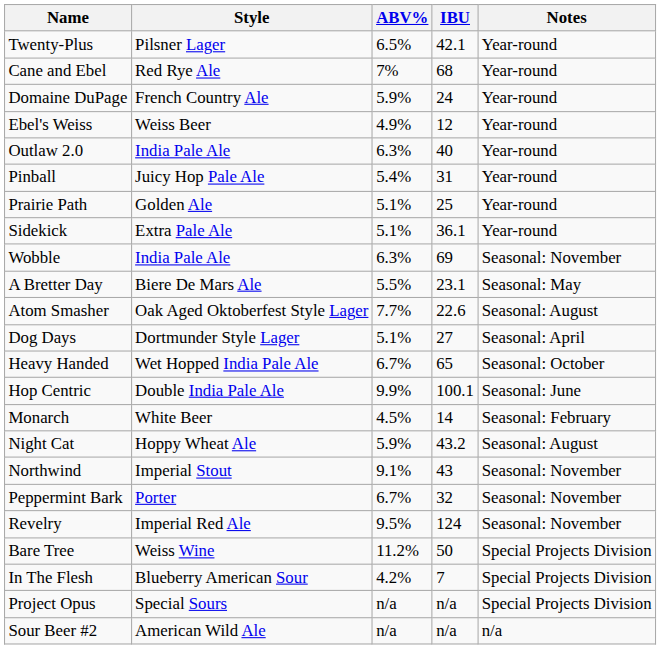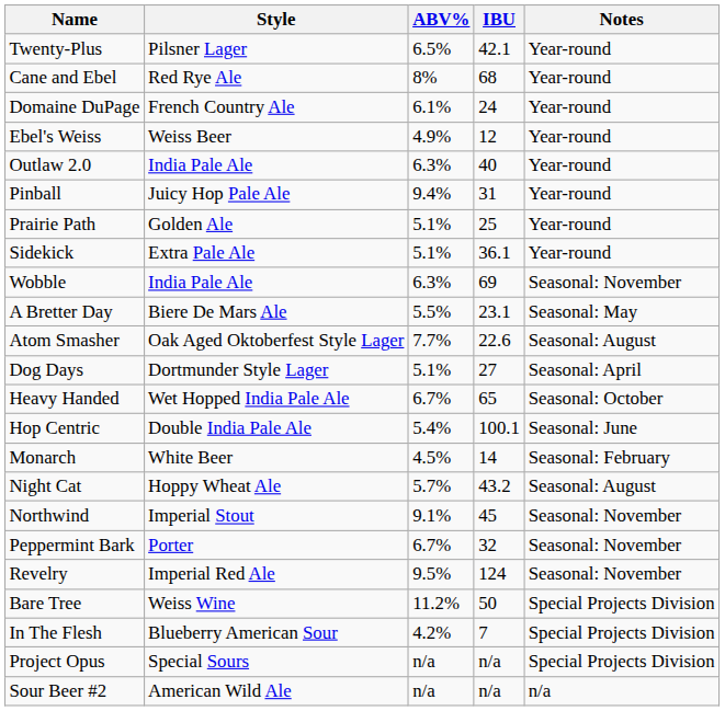Cane and Ebel | ABV%: 7% -> 8%
Domaine DuPage | ABV%: 5.9% -> 6.1%
Pinball | ABV%: 5.4% -> 9.4%
Hop Centric | ABV%: 9.9% -> 5.4%
Night Cat | ABV%: 5.9% -> 5.7%
Northwind | IBU: 43 -> 45
